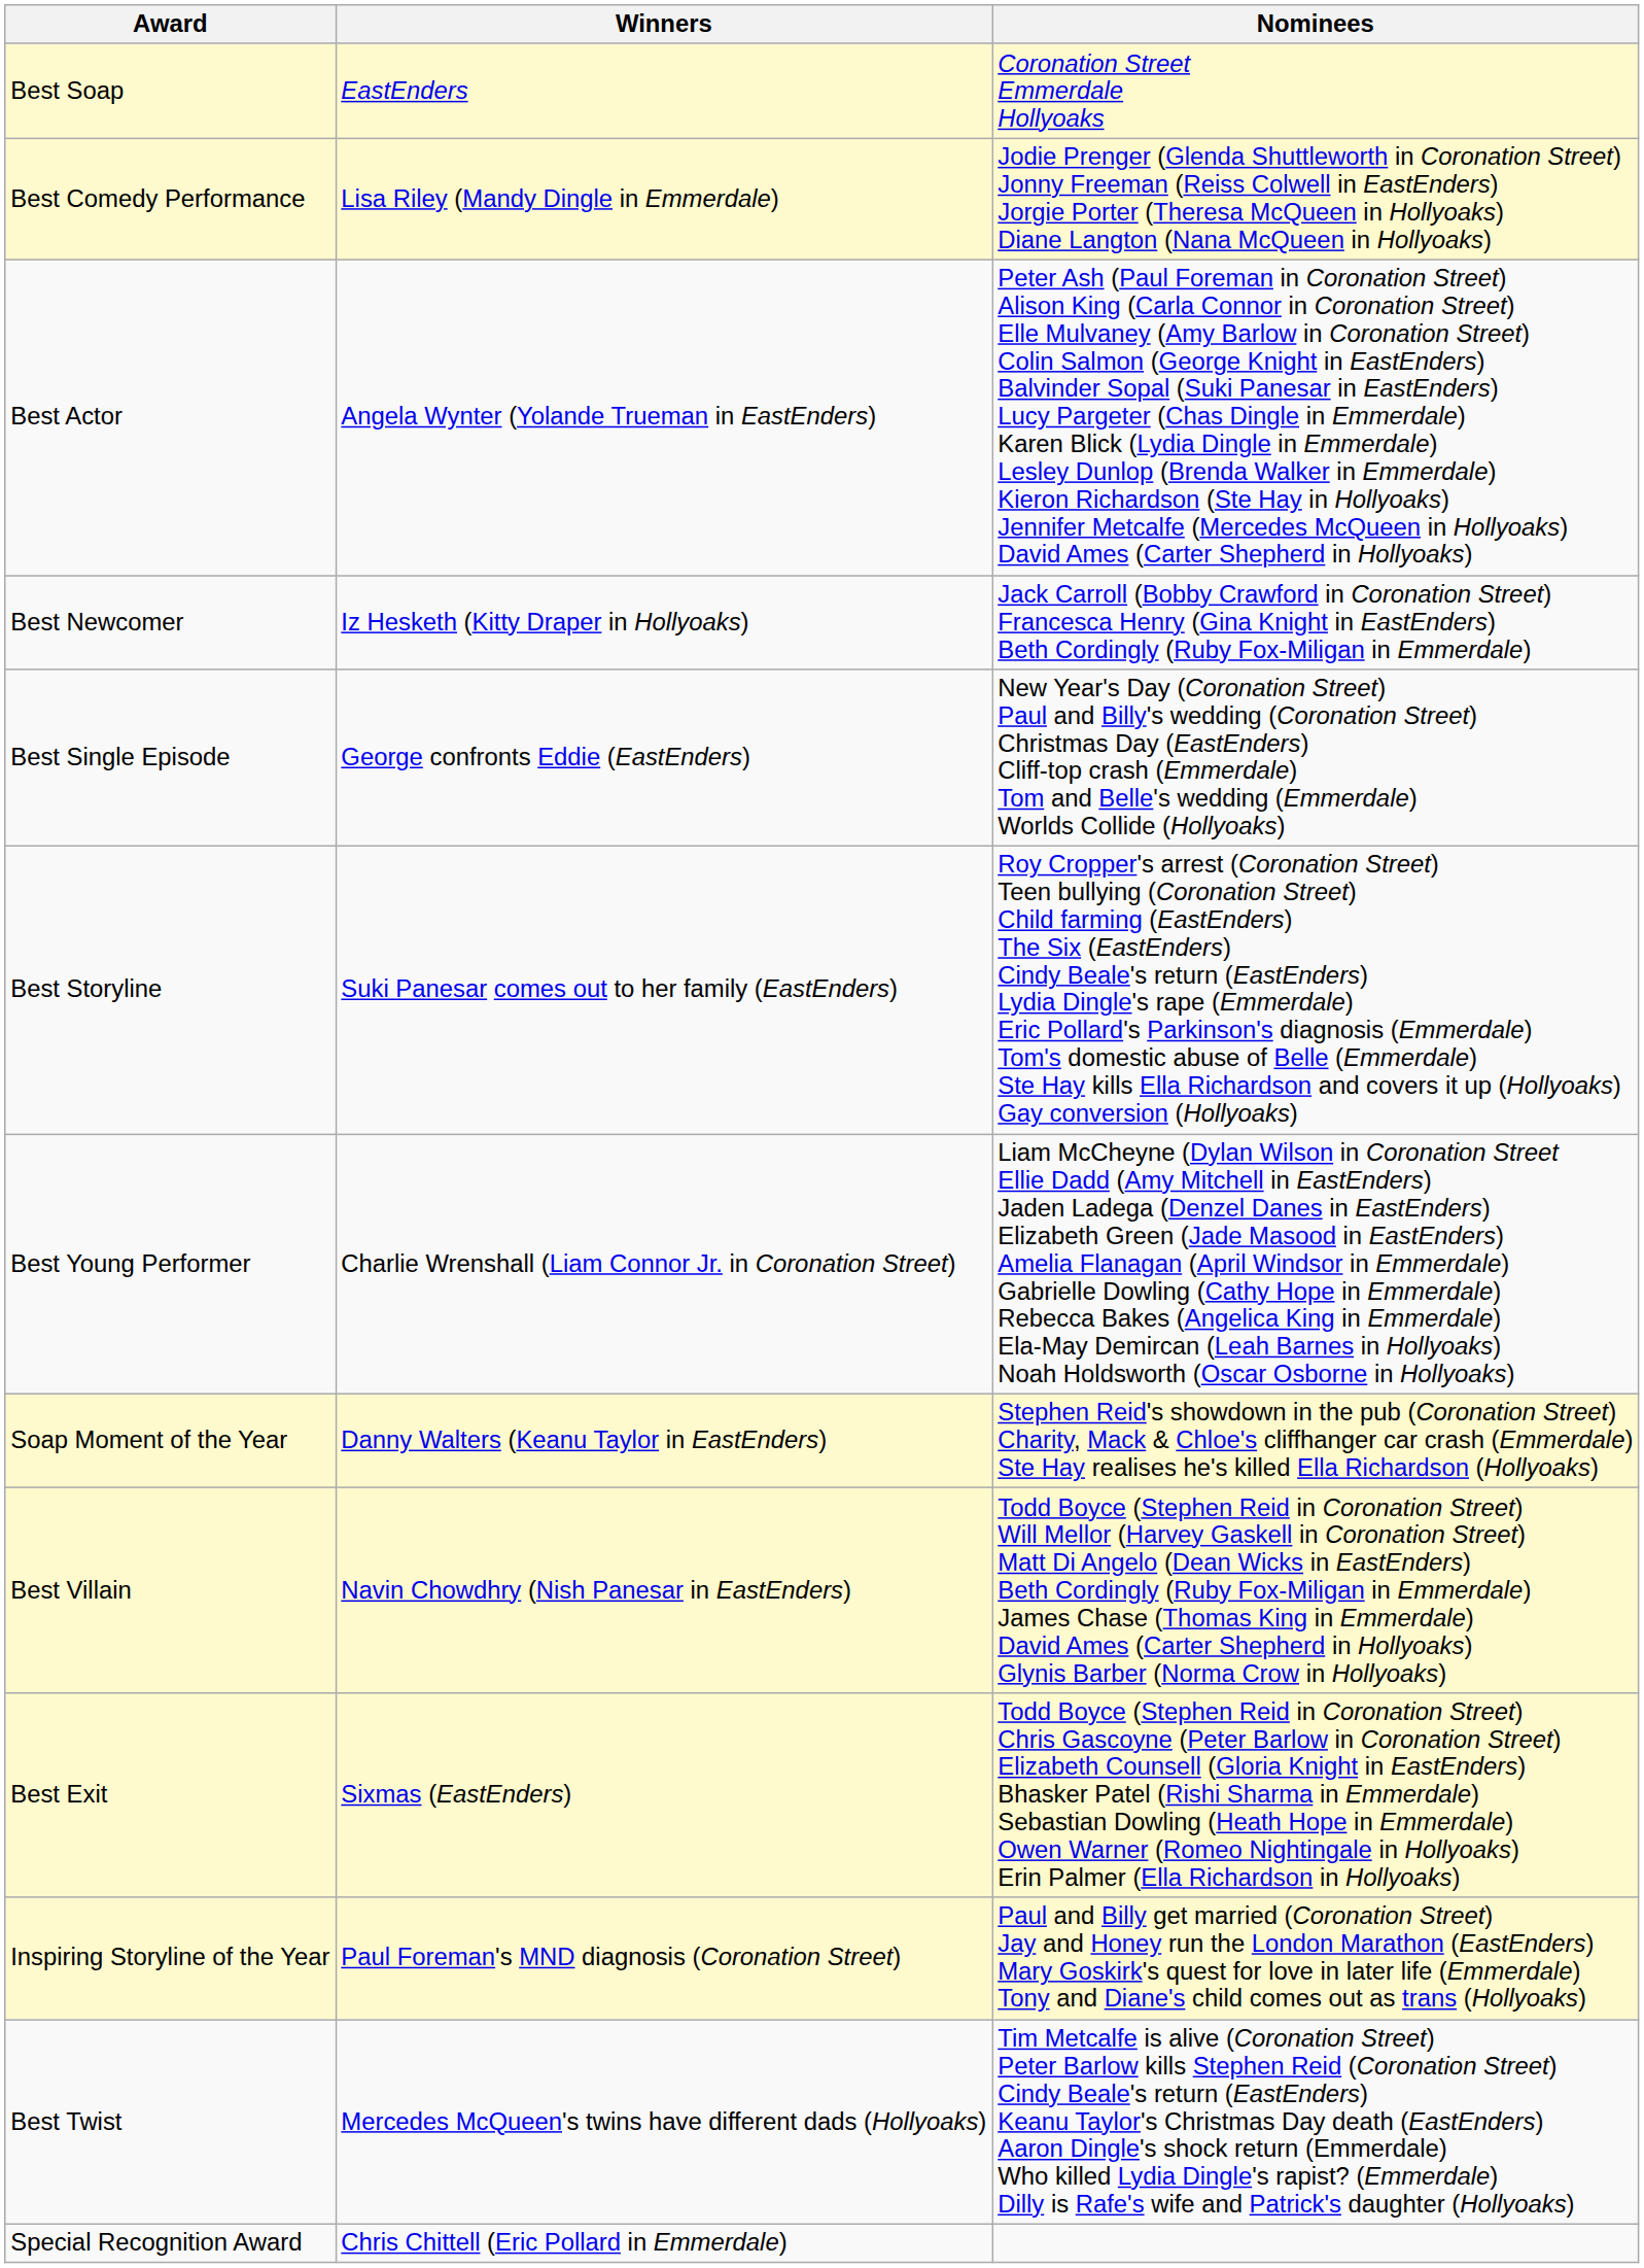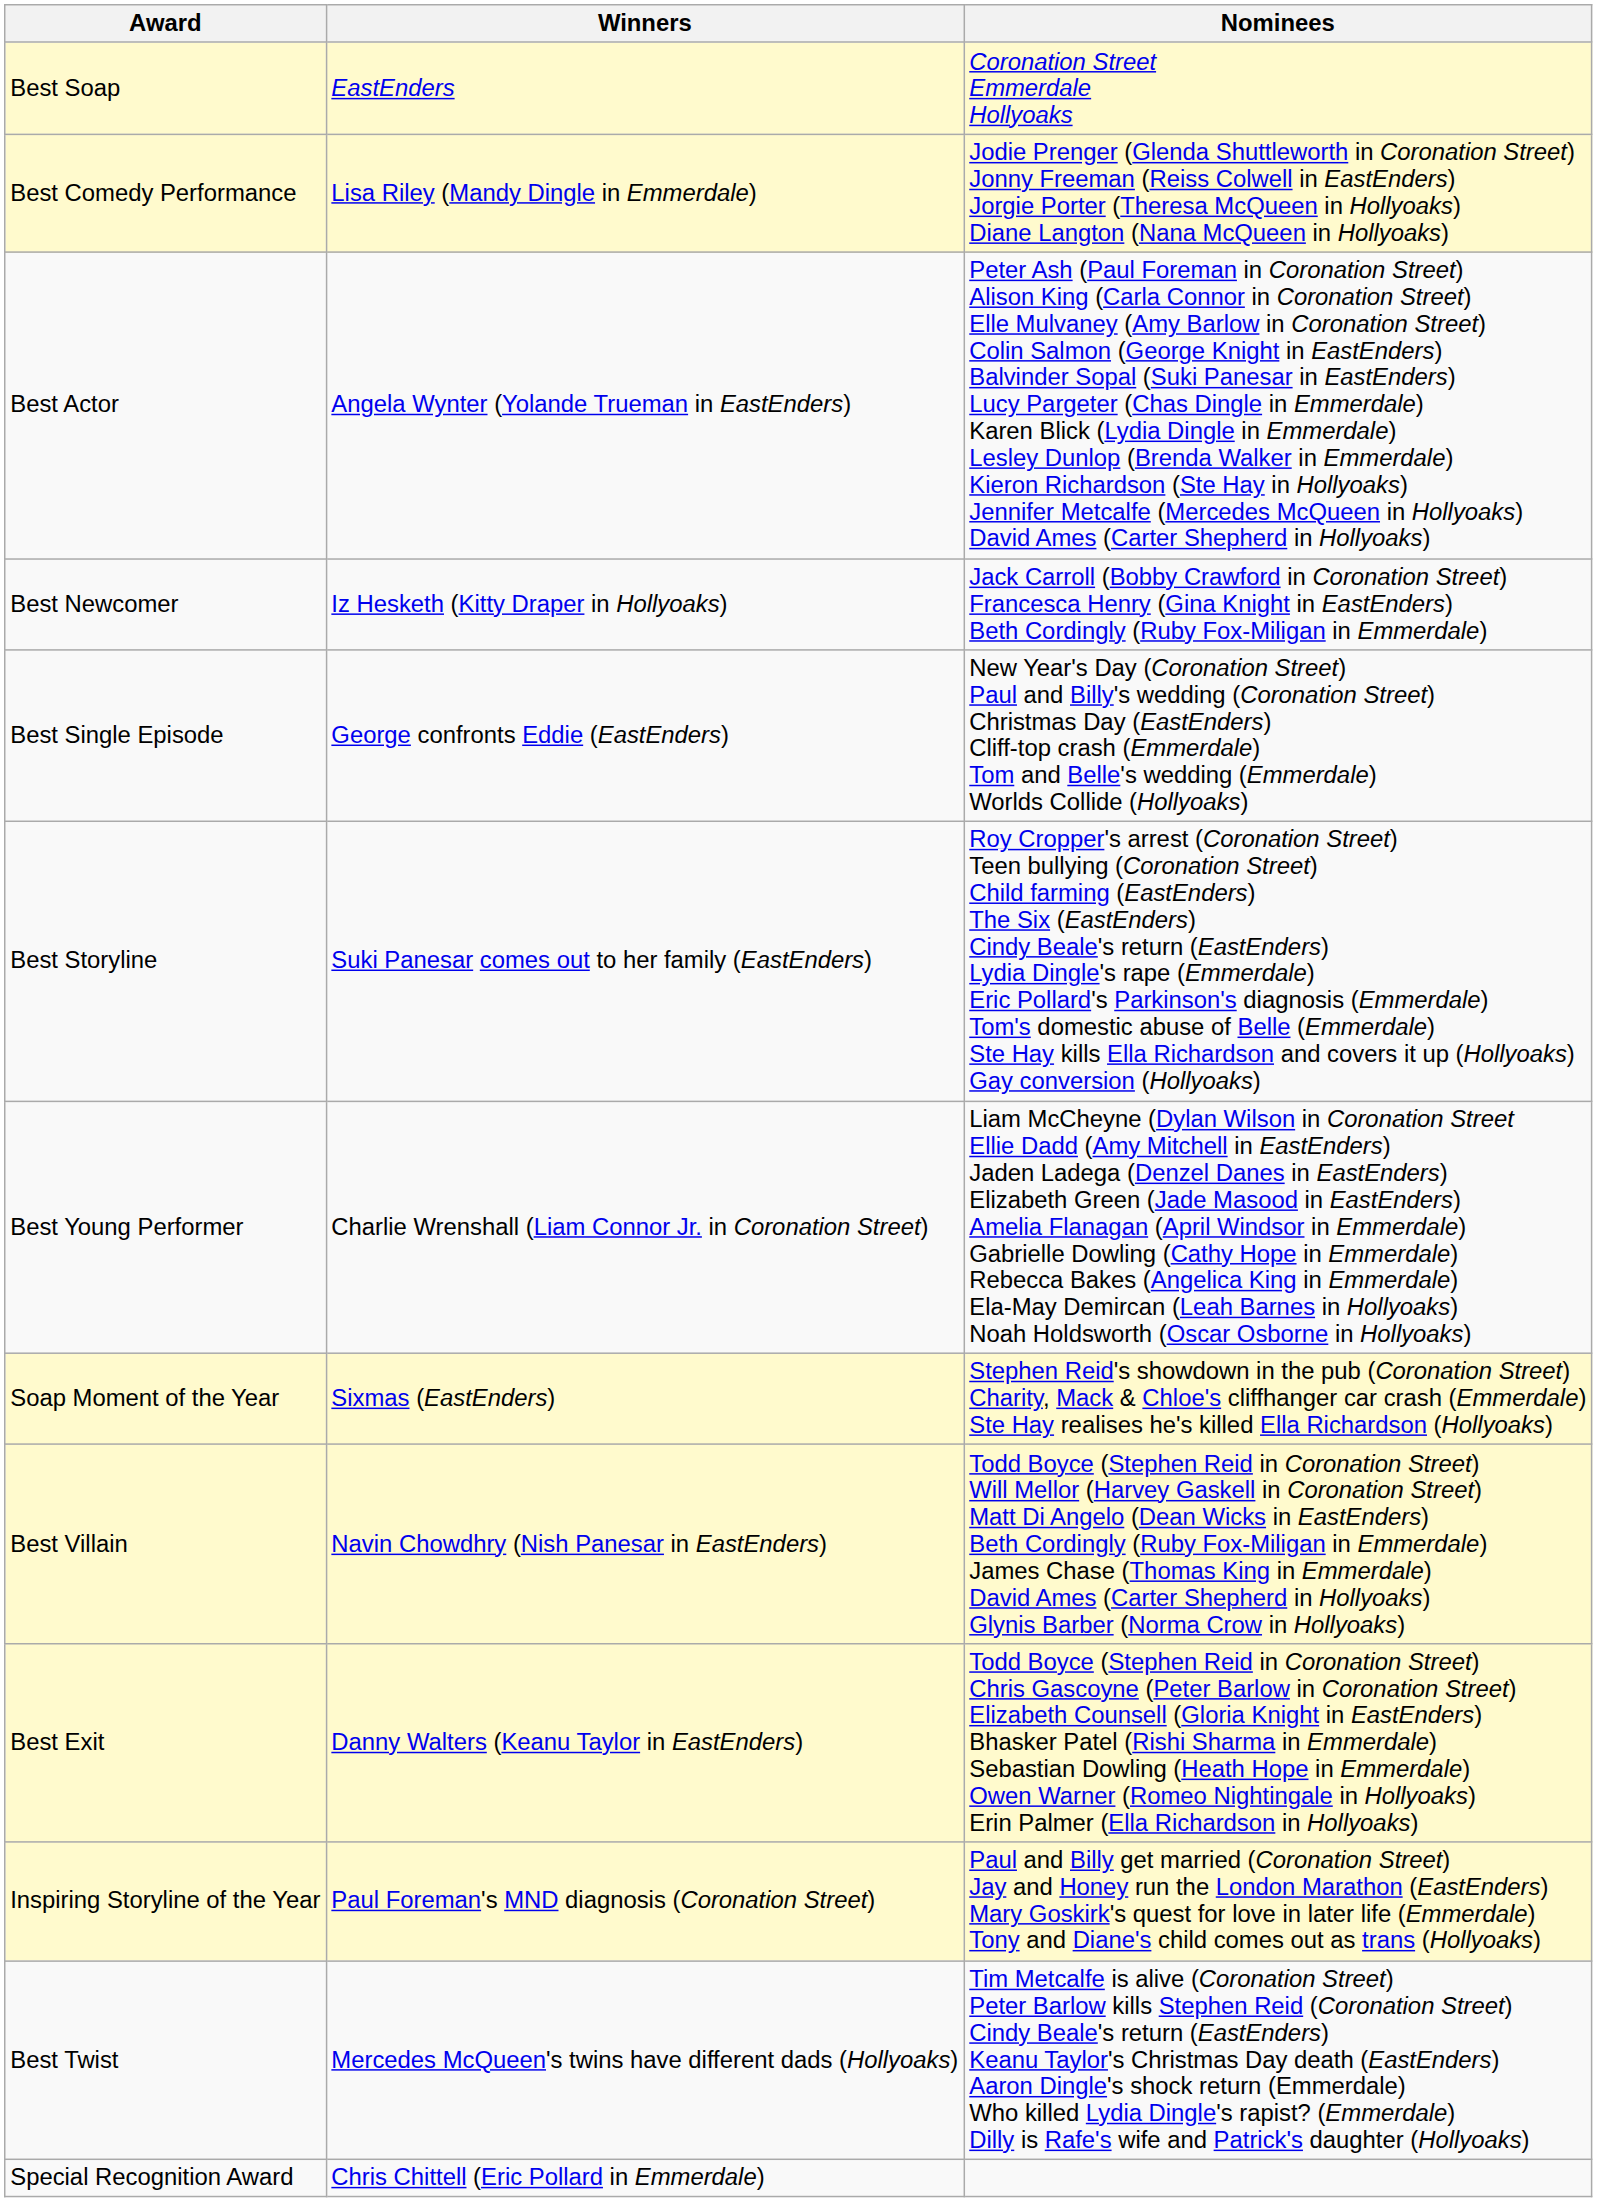Soap Moment of the Year | Winners: Danny Walters (Keanu Taylor in EastEnders) -> Sixmas (EastEnders)
Best Exit | Winners: Sixmas (EastEnders) -> Danny Walters (Keanu Taylor in EastEnders)
